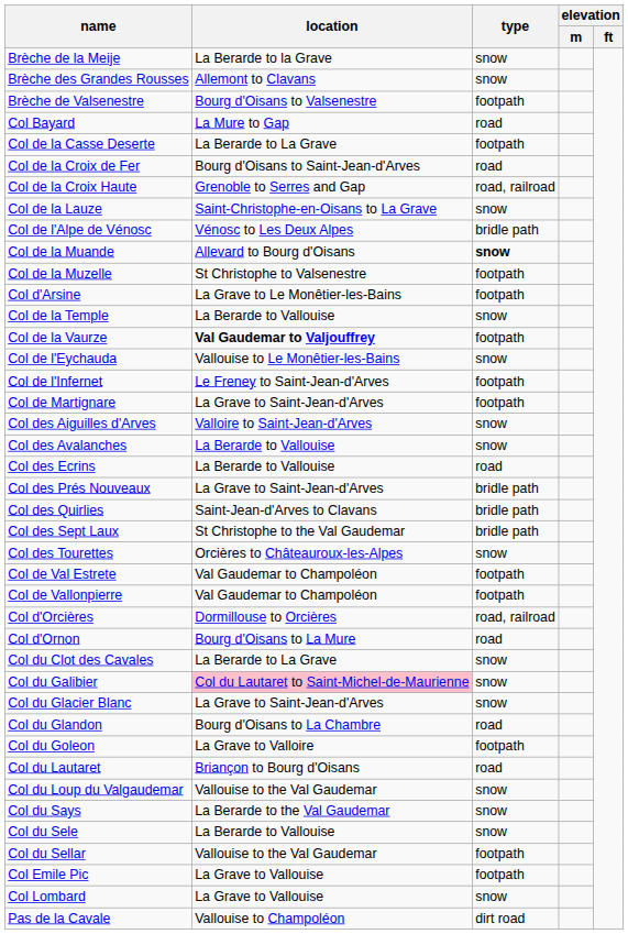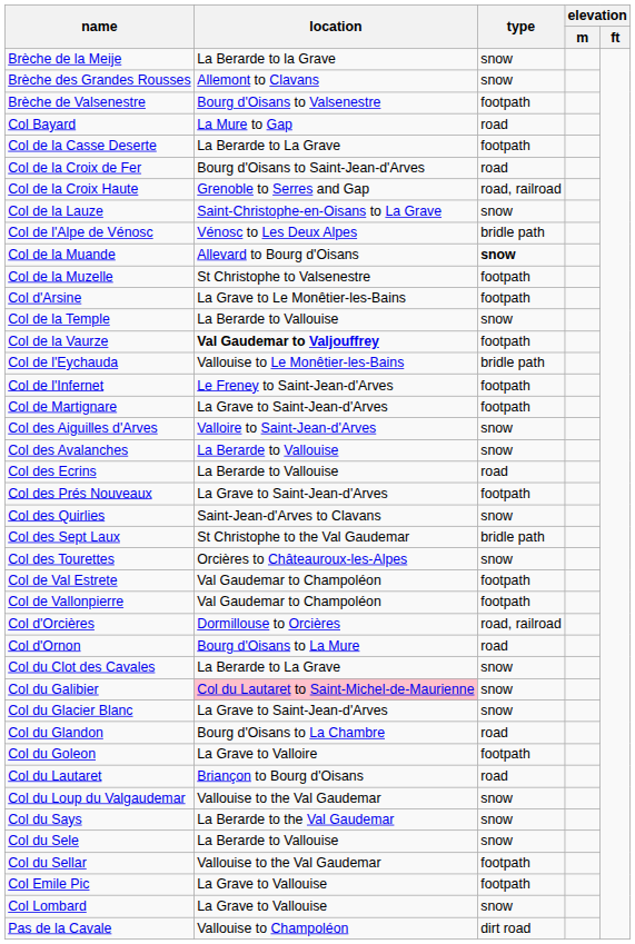Col de l'Eychauda | type: snow -> bridle path
Col des Prés Nouveaux | type: bridle path -> footpath
Col des Quirlies | type: bridle path -> snow
